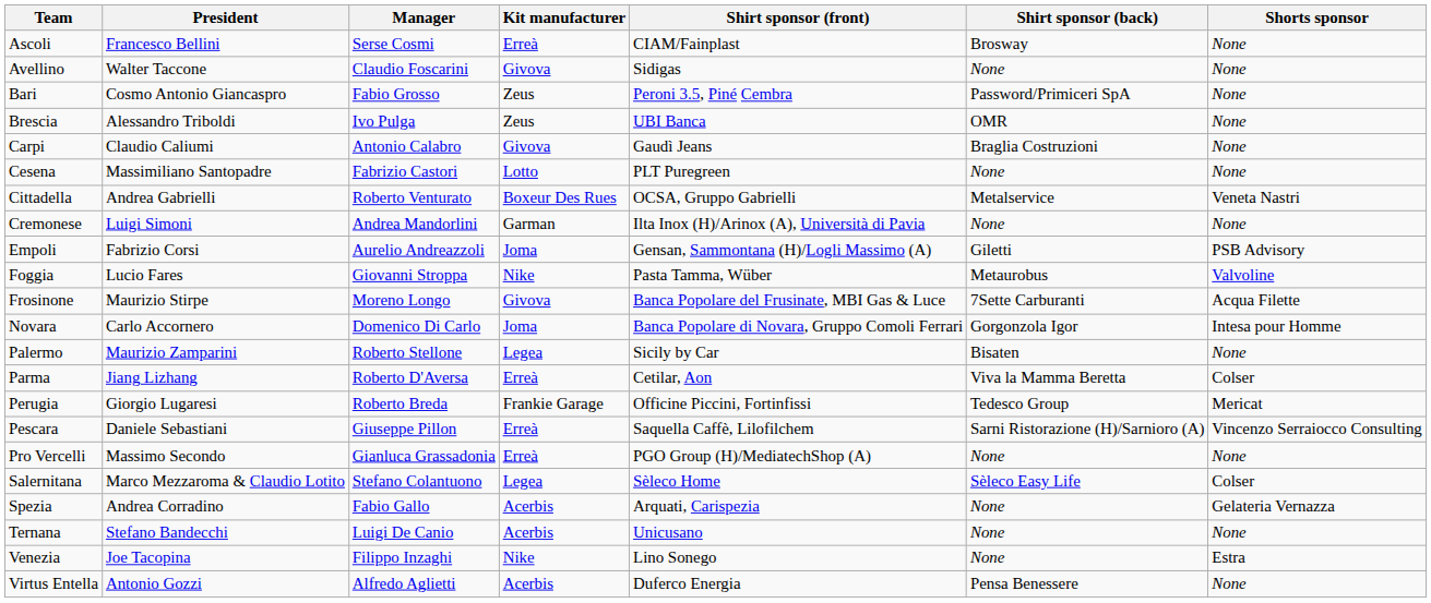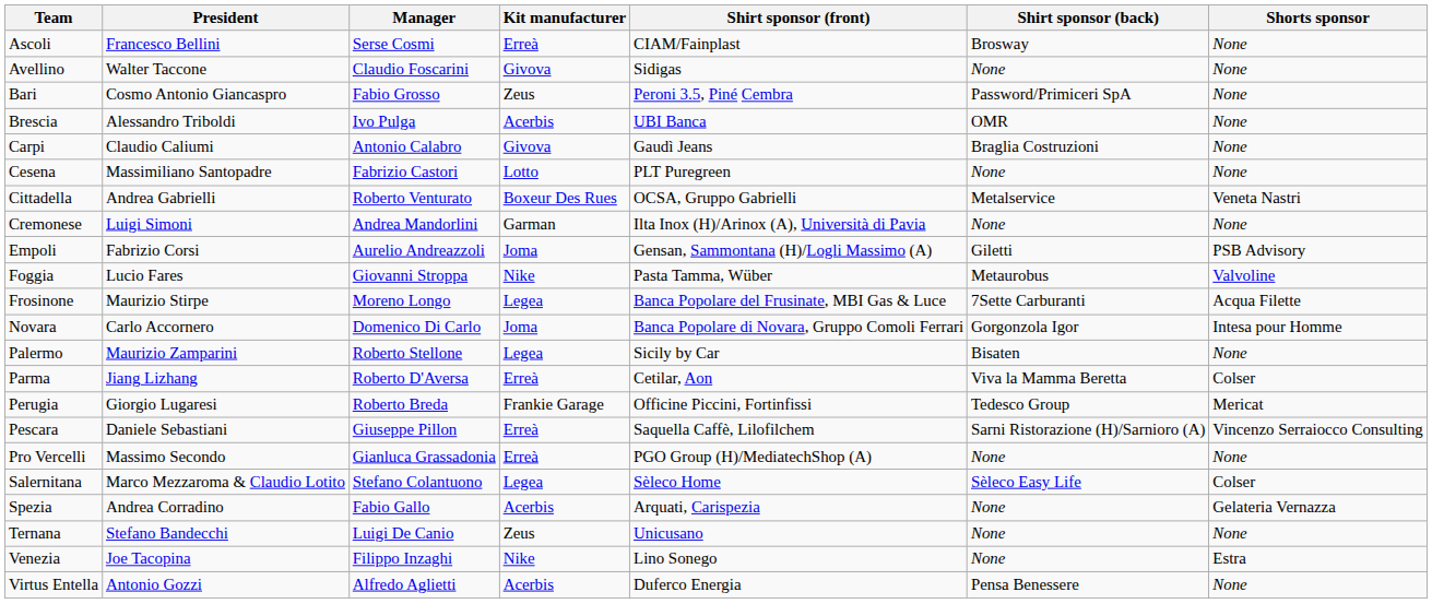Brescia | Kit manufacturer: Zeus -> Acerbis
Frosinone | Kit manufacturer: Givova -> Legea
Ternana | Kit manufacturer: Acerbis -> Zeus
